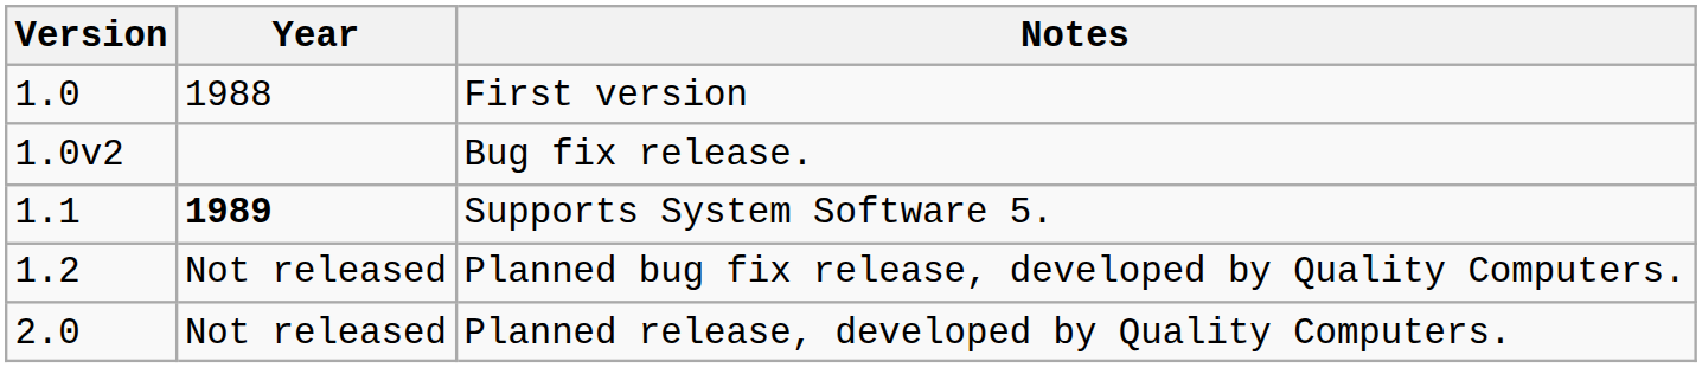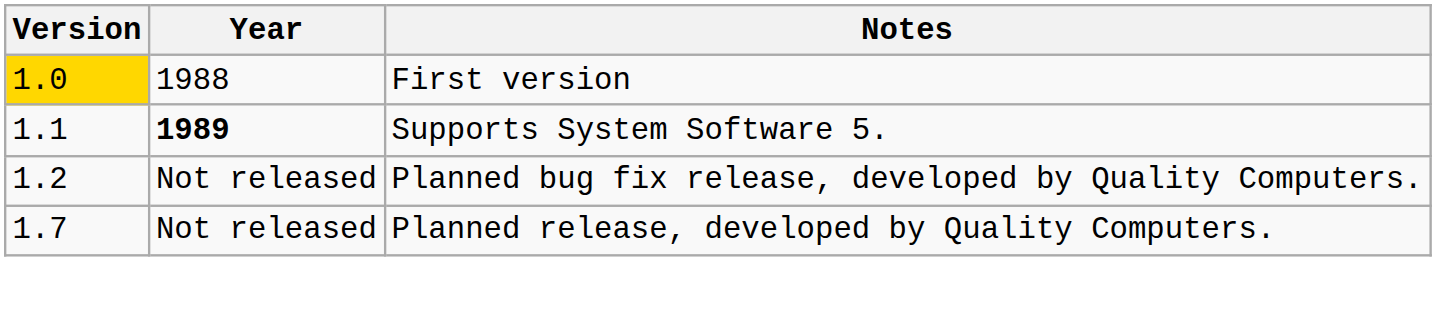First version | Version: no background -> gold background
- row: 1.0v2 | Bug fix release.
Planned release, developed by Quality Computers. | Version: 2.0 -> 1.7
